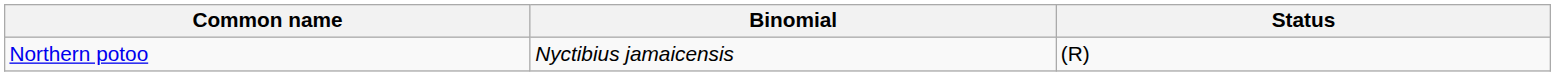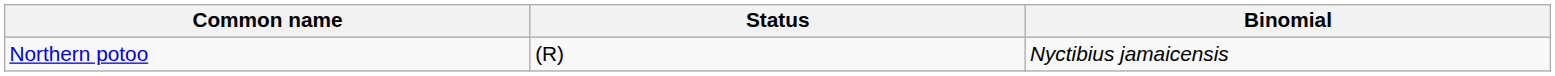columns swapped: Binomial <-> Status
